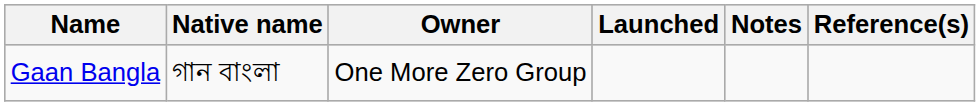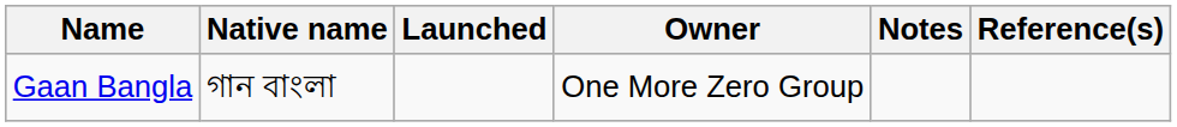columns swapped: Launched <-> Owner
